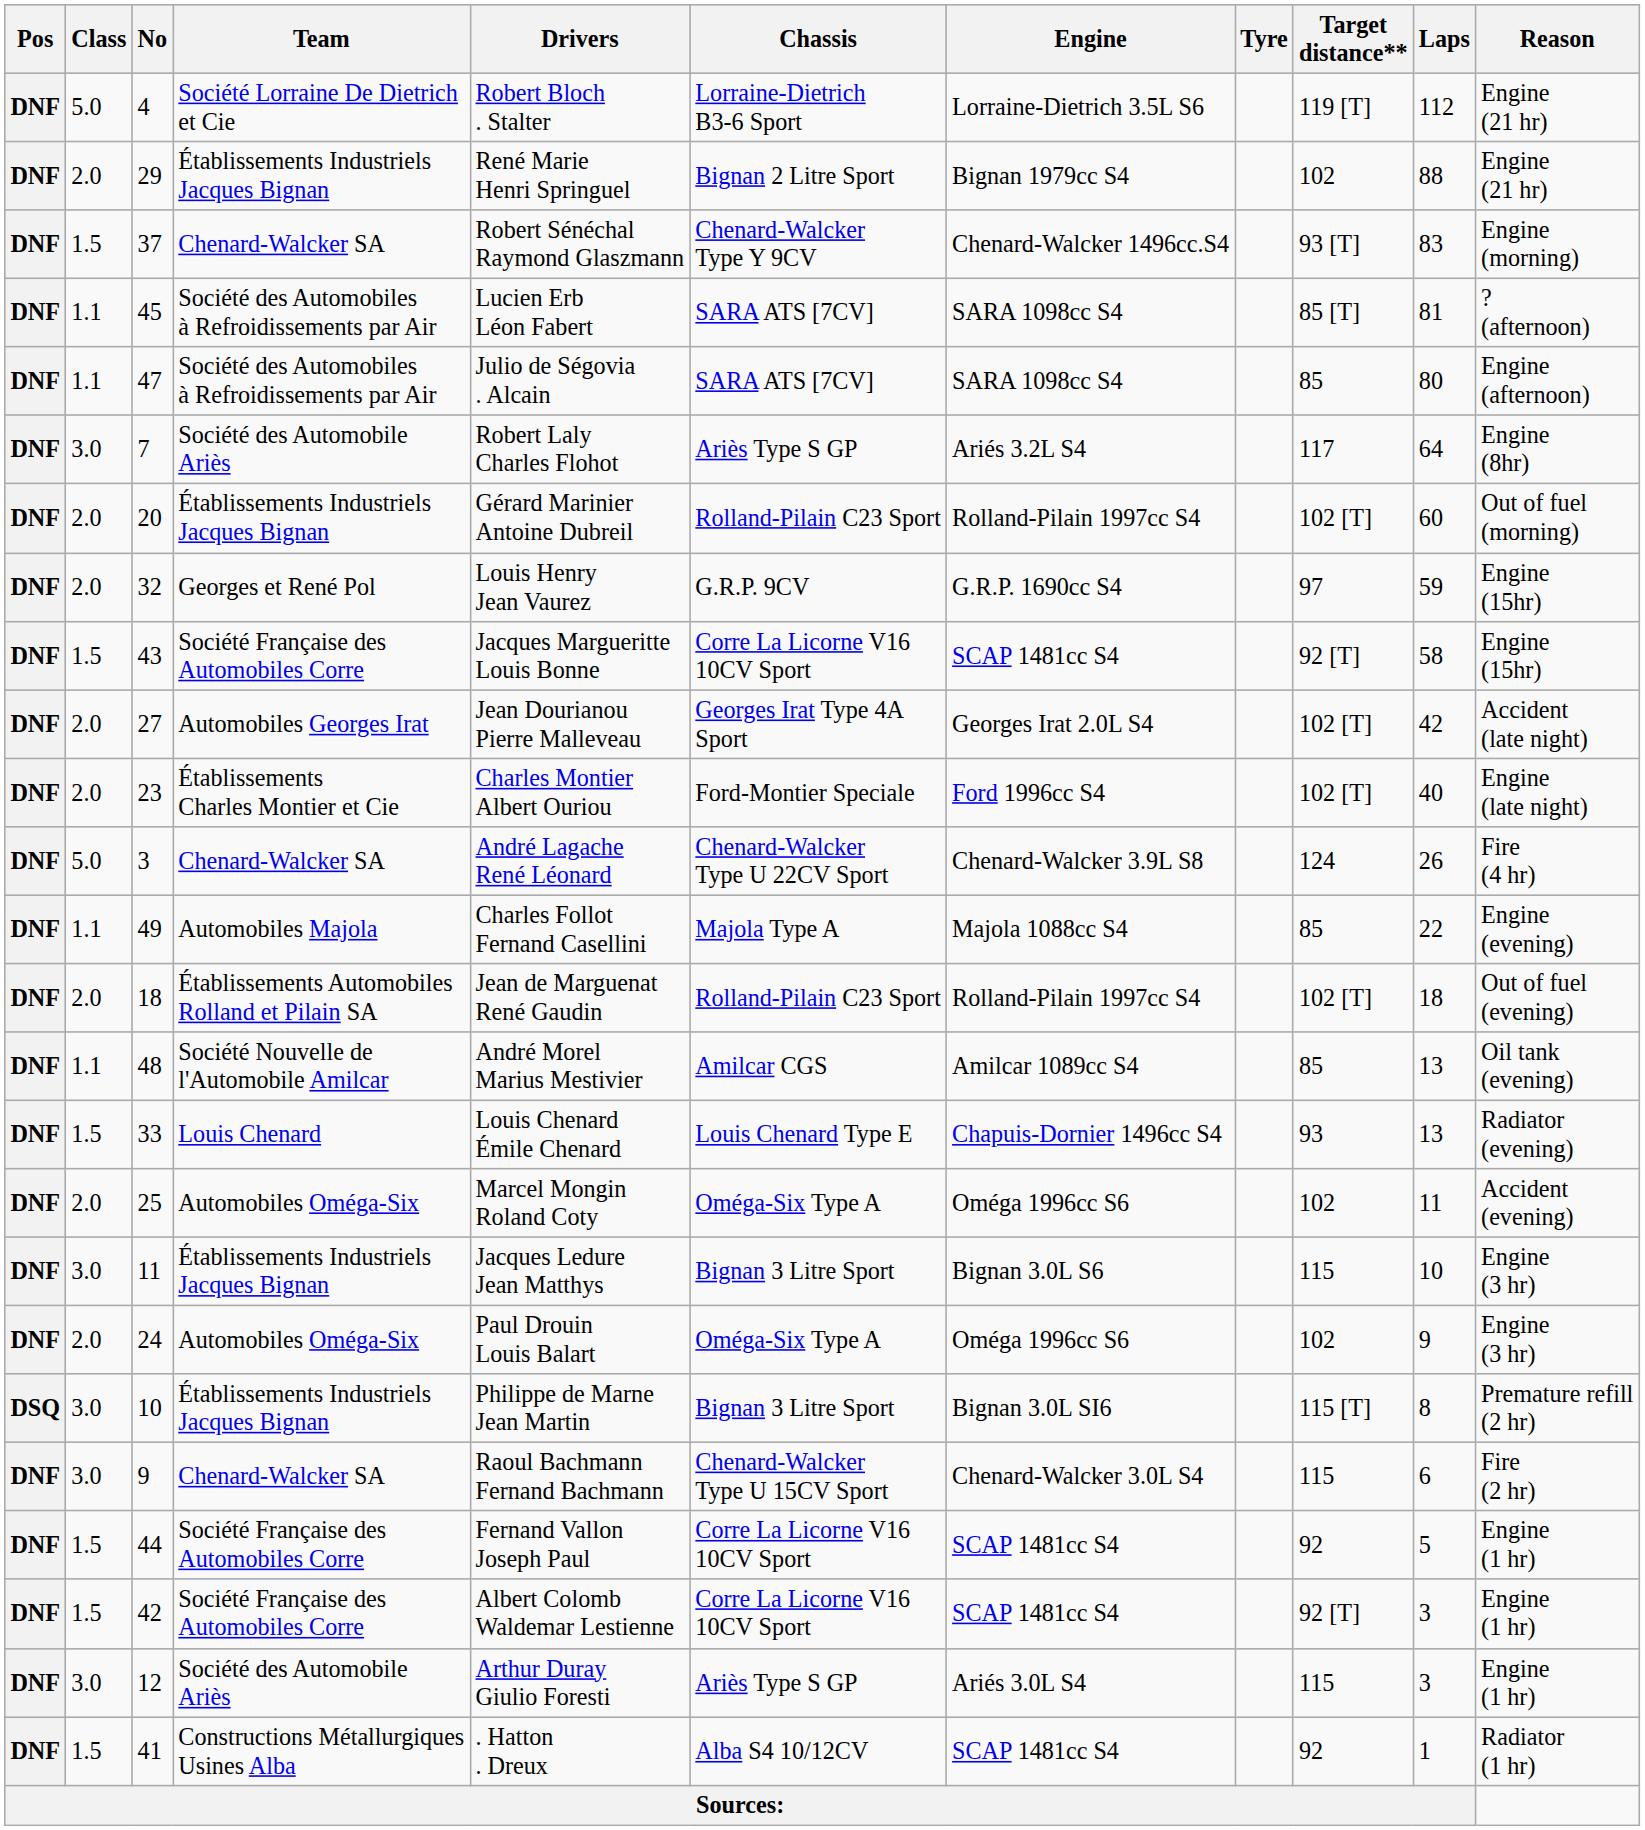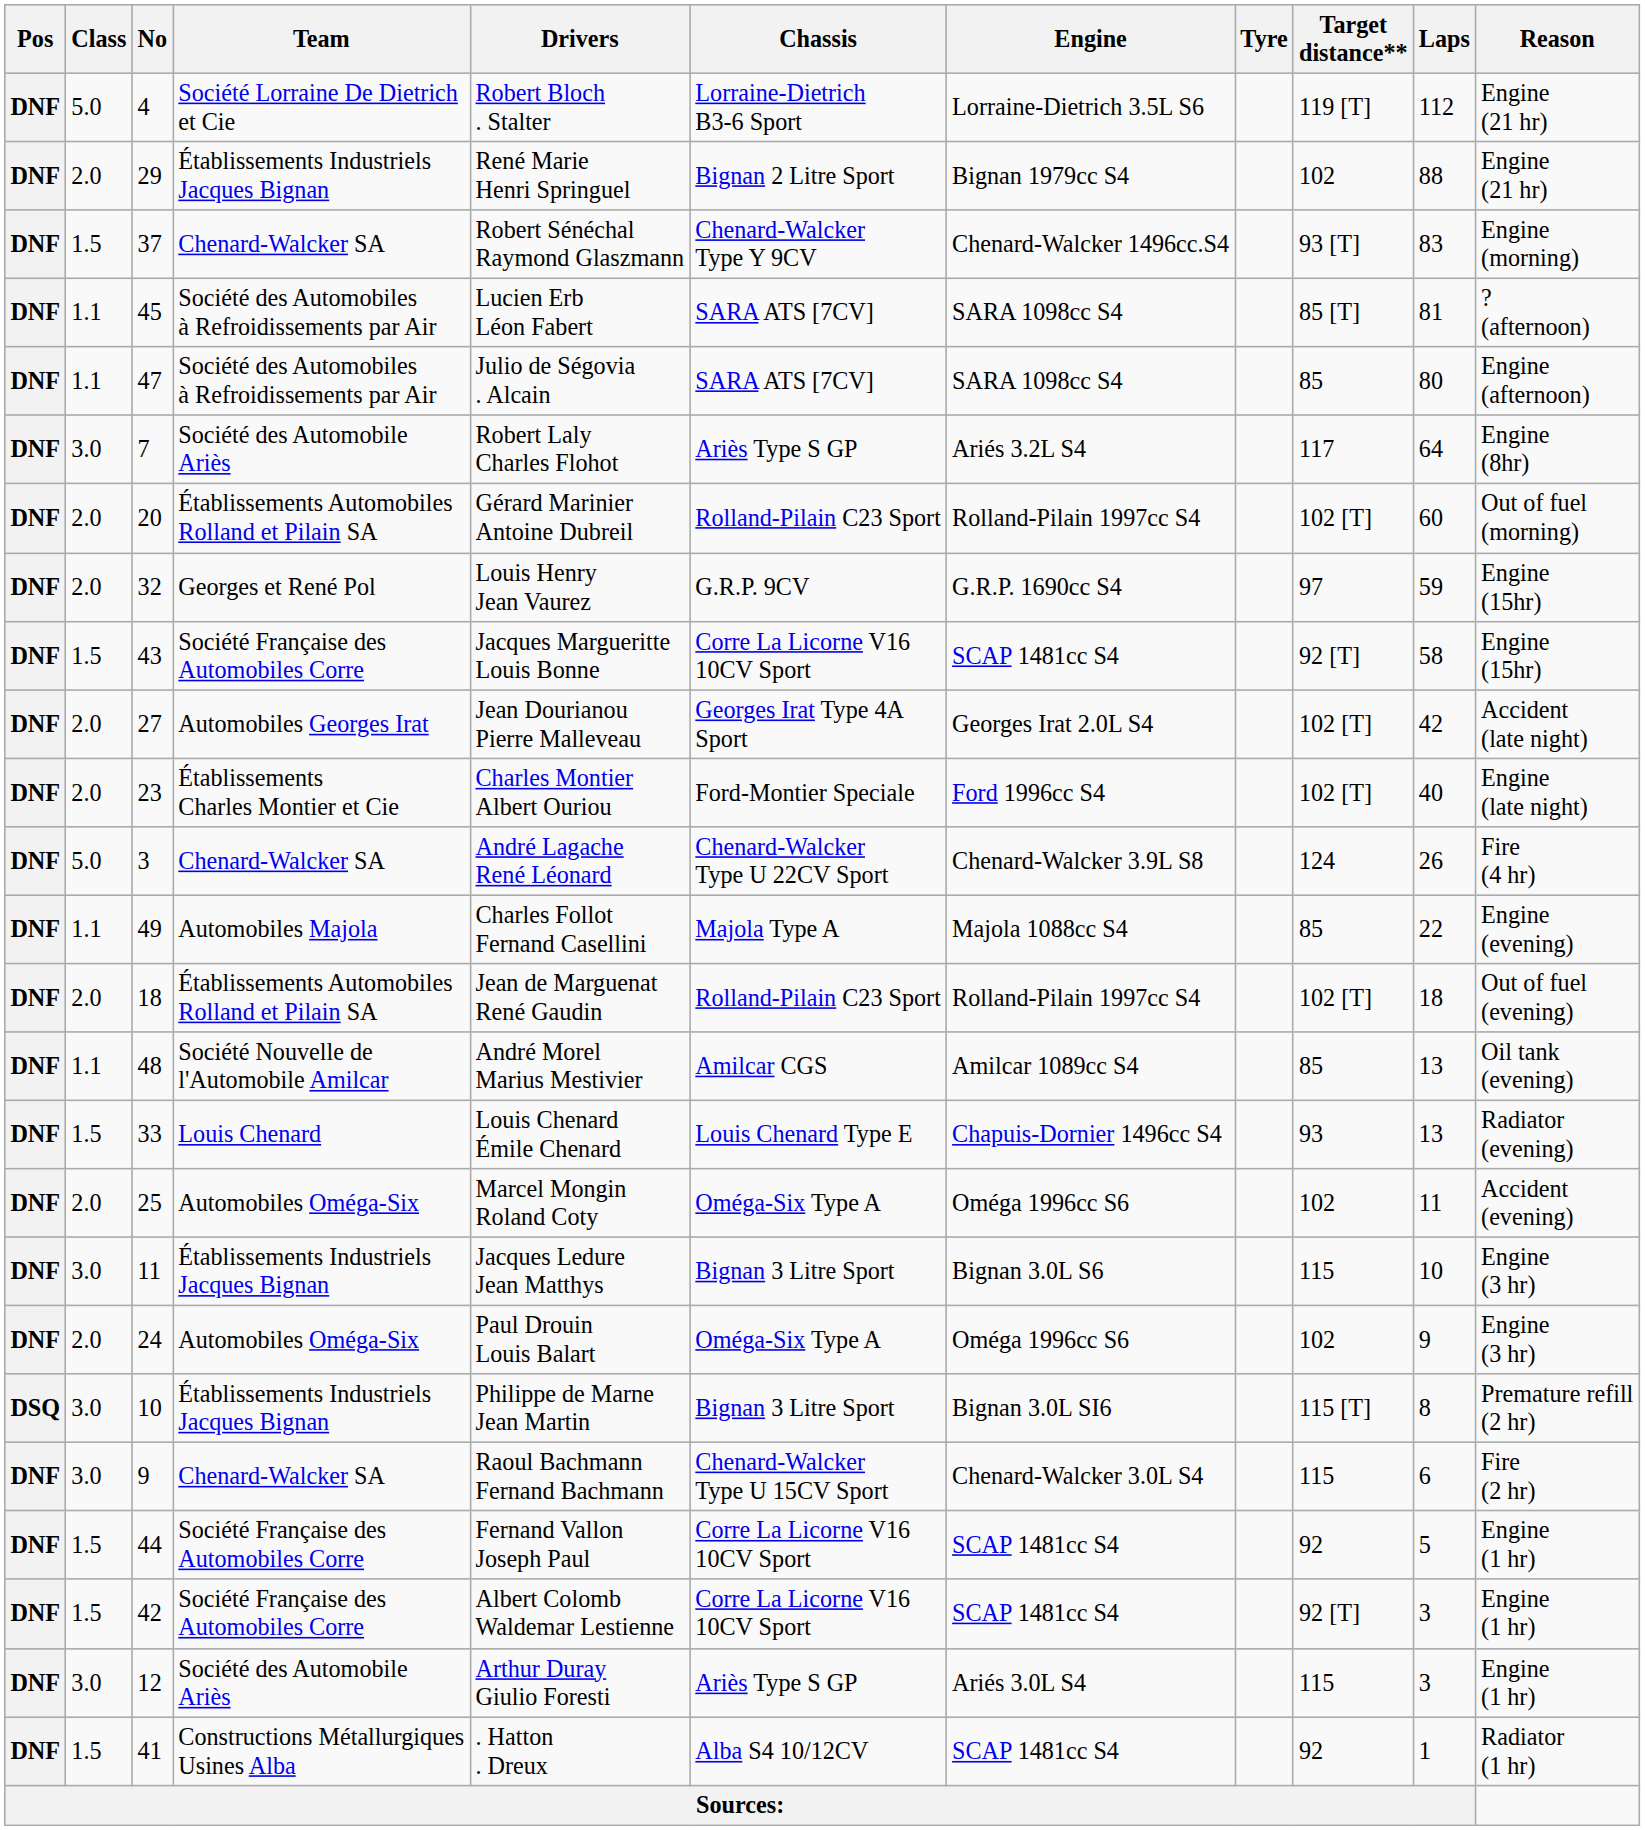20 | Team: Établissements Industriels Jacques Bignan -> Établissements Automobiles Rolland et Pilain SA
